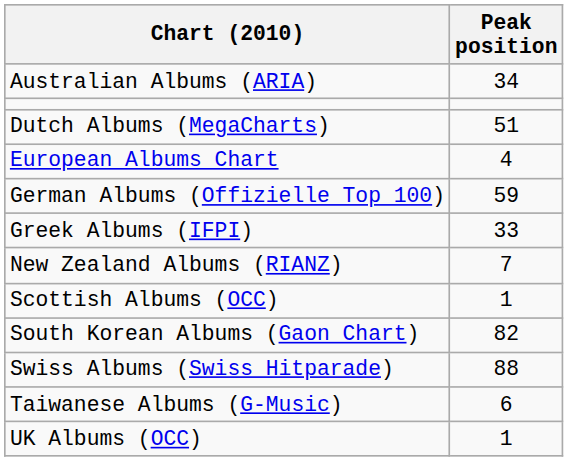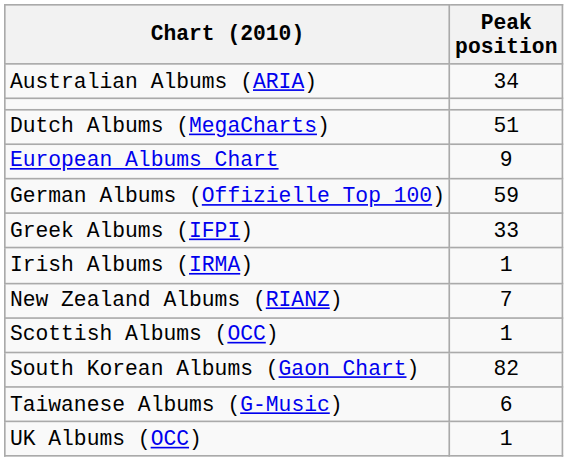European Albums Chart | Peak position: 4 -> 9
+ row: Irish Albums (IRMA) | 1
- row: Swiss Albums (Swiss Hitparade) | 88
